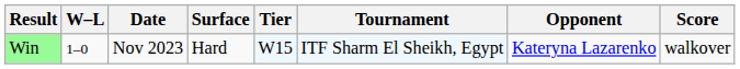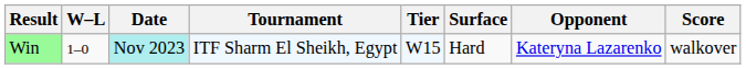columns swapped: Tournament <-> Surface
Win | Date: no background -> paleturquoise background
